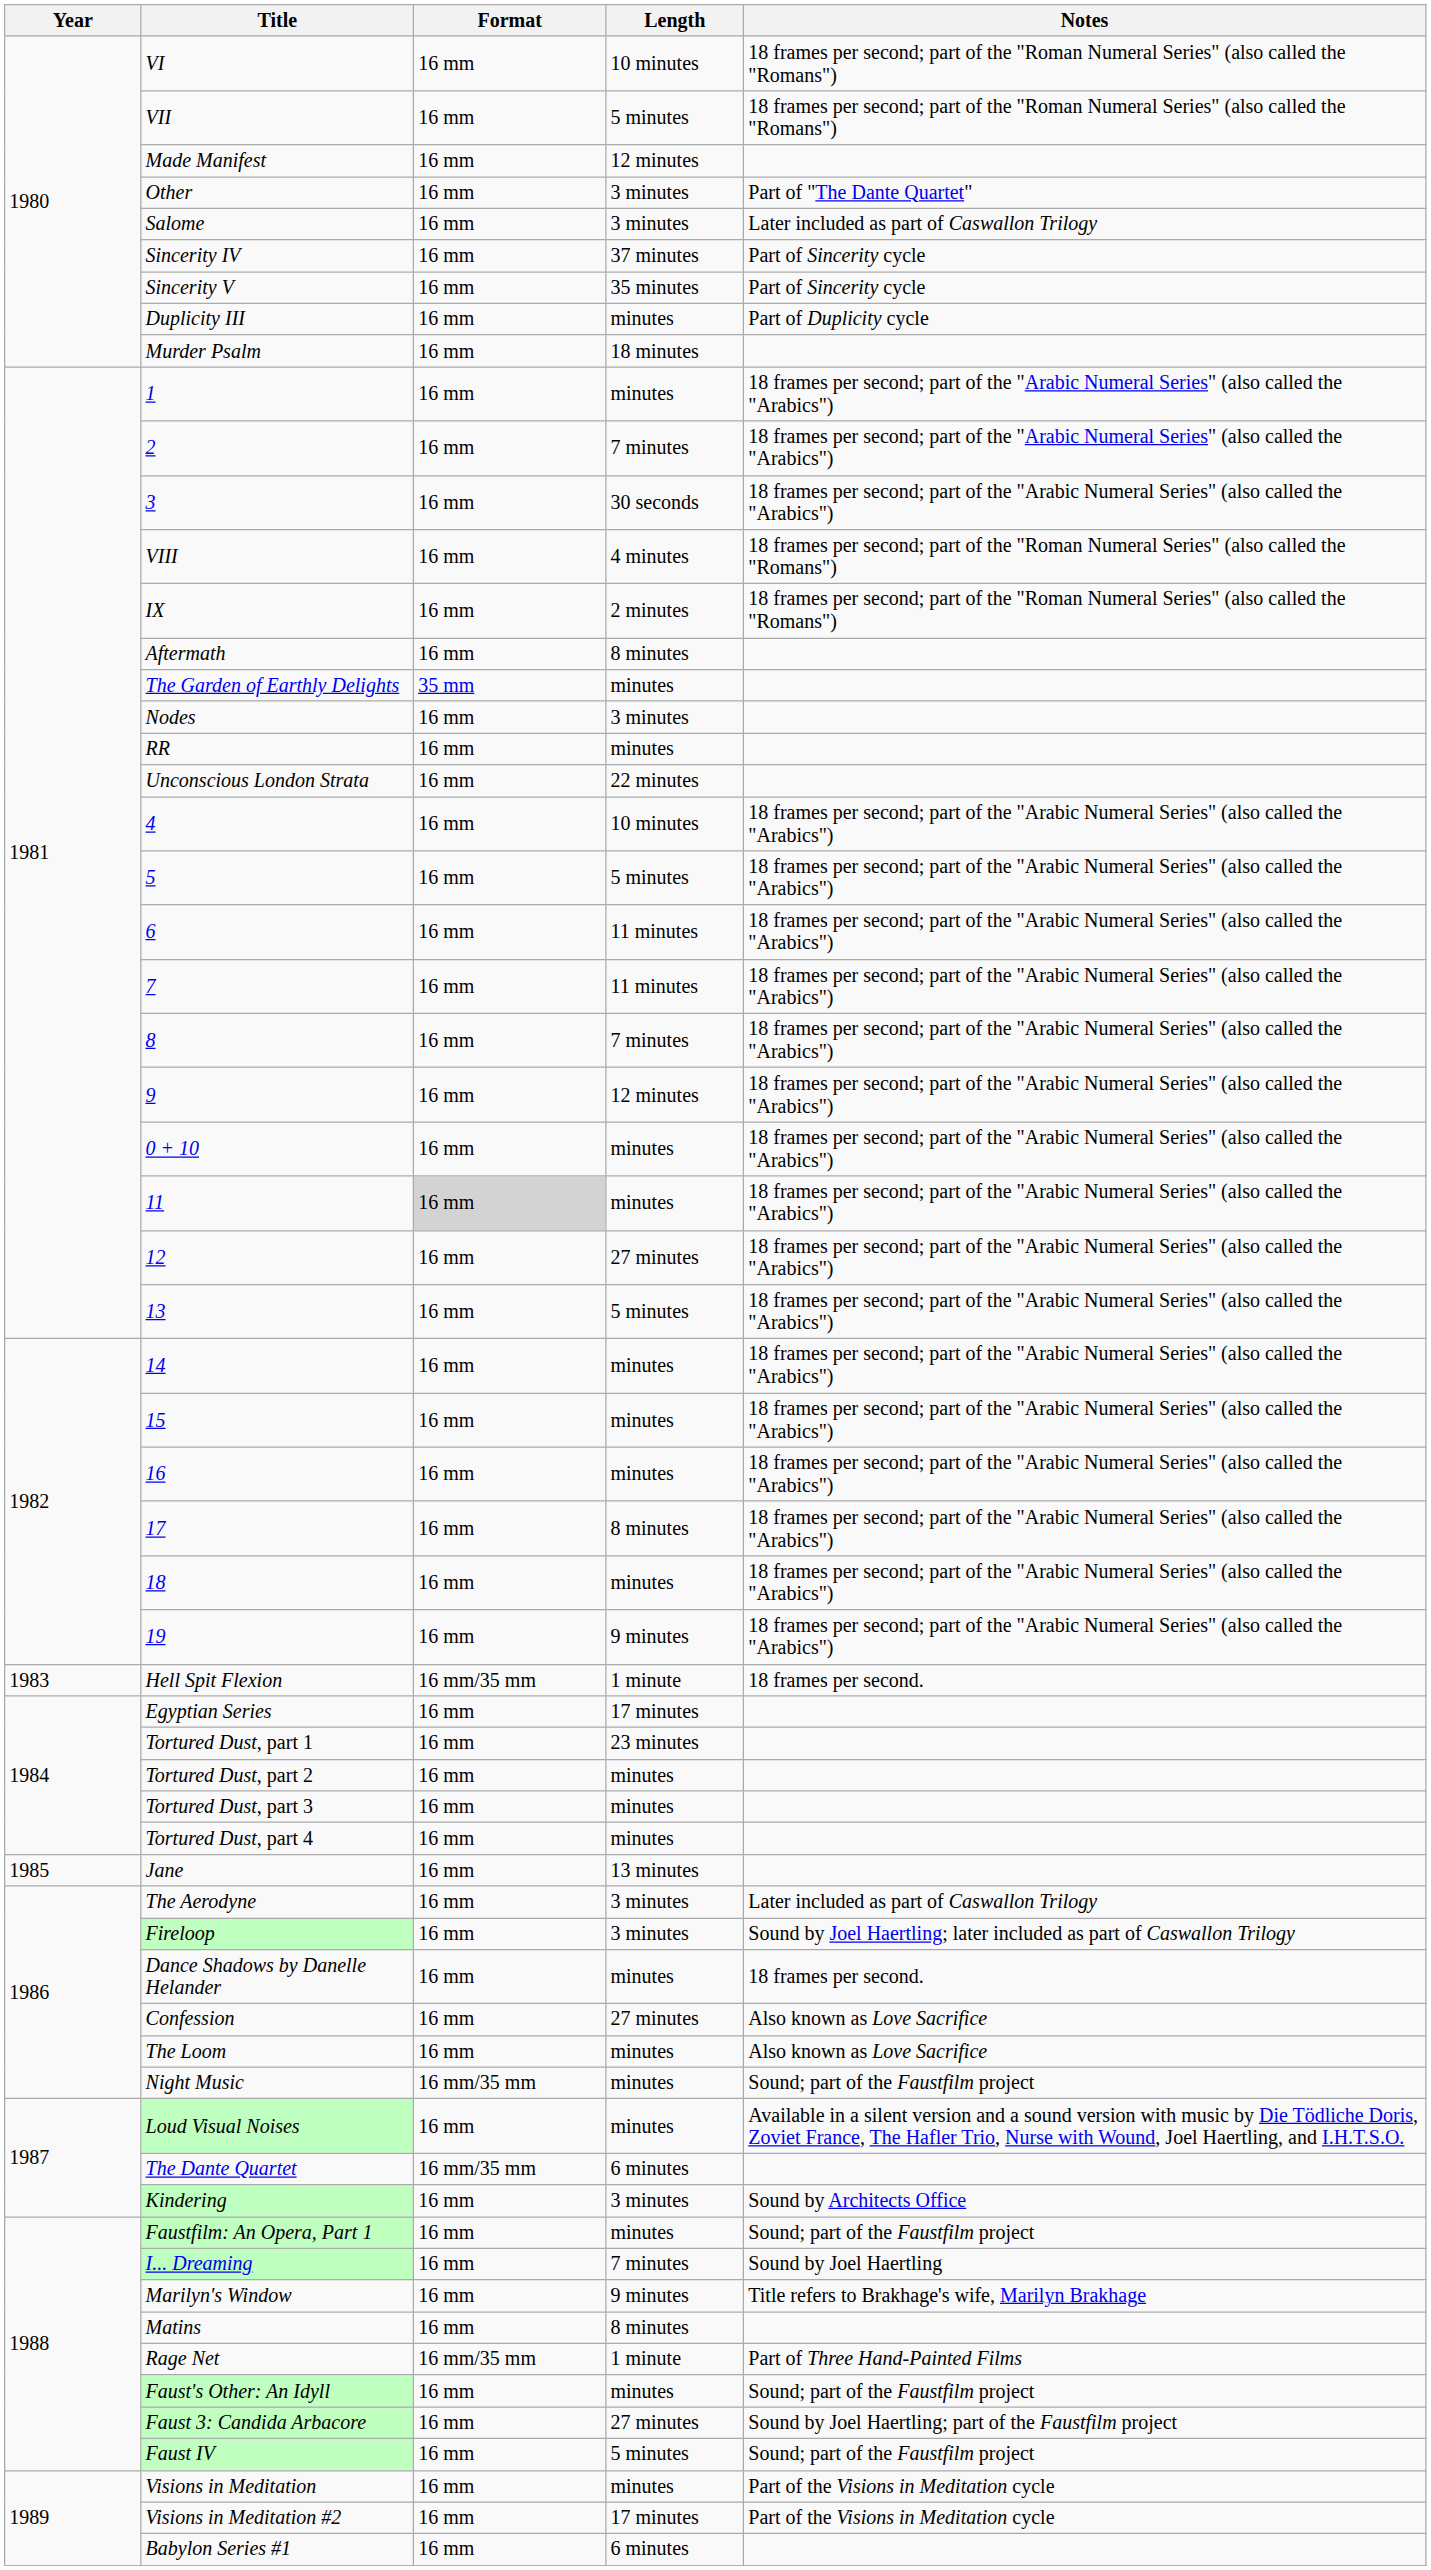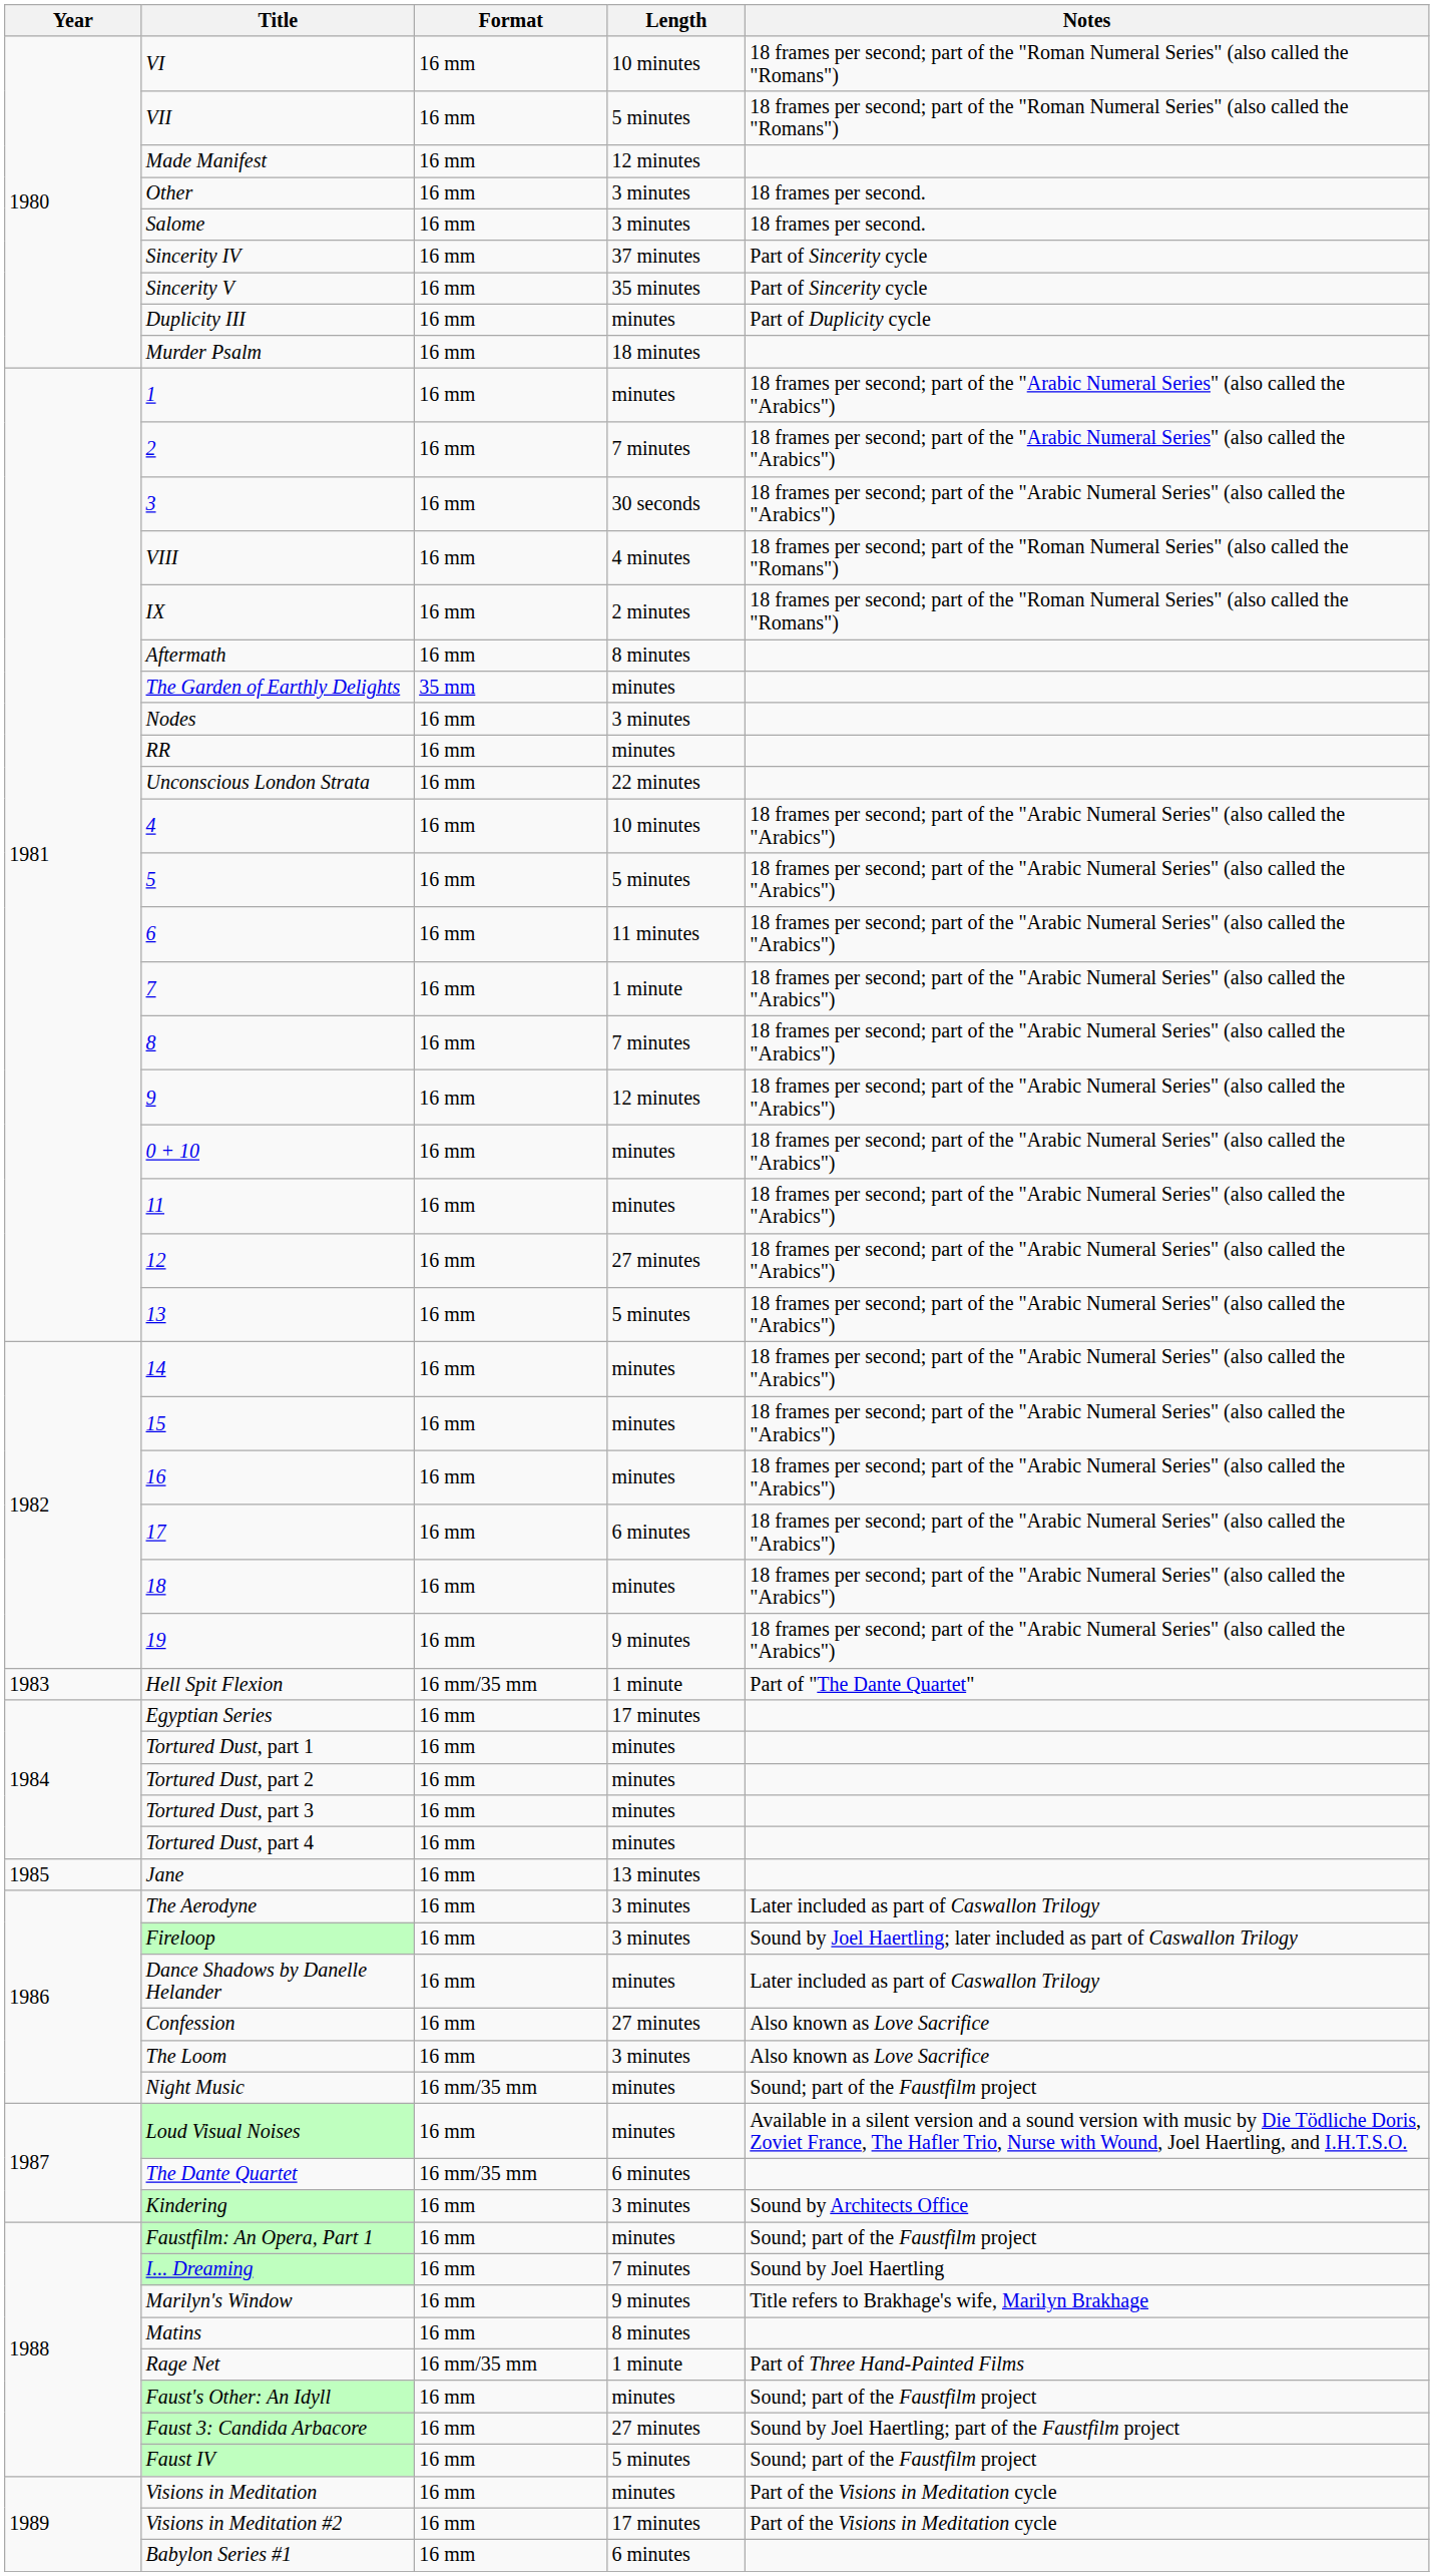Other | Notes: Part of "The Dante Quartet" -> 18 frames per second.
Salome | Notes: Later included as part of Caswallon Trilogy -> 18 frames per second.
7 | Length: 11 minutes -> 1 minute
11 | Format: lightgrey background -> no background
17 | Length: 8 minutes -> 6 minutes
Hell Spit Flexion | Notes: 18 frames per second. -> Part of "The Dante Quartet"
Tortured Dust, part 1 | Length: 23 minutes -> minutes
Dance Shadows by Danelle Helander | Notes: 18 frames per second. -> Later included as part of Caswallon Trilogy
The Loom | Length: minutes -> 3 minutes
